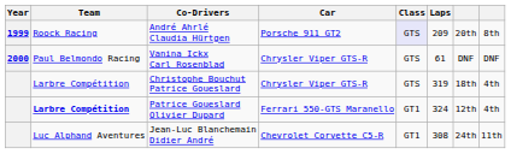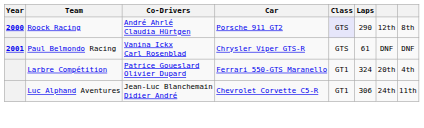André Ahrlé Claudia Hürtgen | Year: 1999 -> 2000
André Ahrlé Claudia Hürtgen | Laps: 209 -> 290
André Ahrlé Claudia Hürtgen | column 7: 20th -> 12th
Vanina Ickx Carl Rosenblad | Year: 2000 -> 2001
- row: Larbre Compétition | Christophe Bouchut Patrice Goueslard | Chrysler Viper GTS-R | GTS | 319 | 18th | 4th
Patrice Goueslard Olivier Dupard | Team: bold -> normal
Patrice Goueslard Olivier Dupard | column 7: 12th -> 20th
Jean-Luc Blanchemain Didier André | Laps: 308 -> 306
